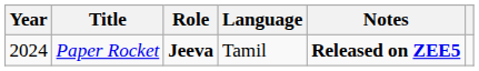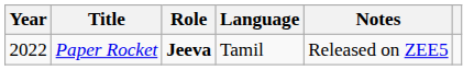Paper Rocket | Year: 2024 -> 2022
Paper Rocket | Notes: bold -> normal
